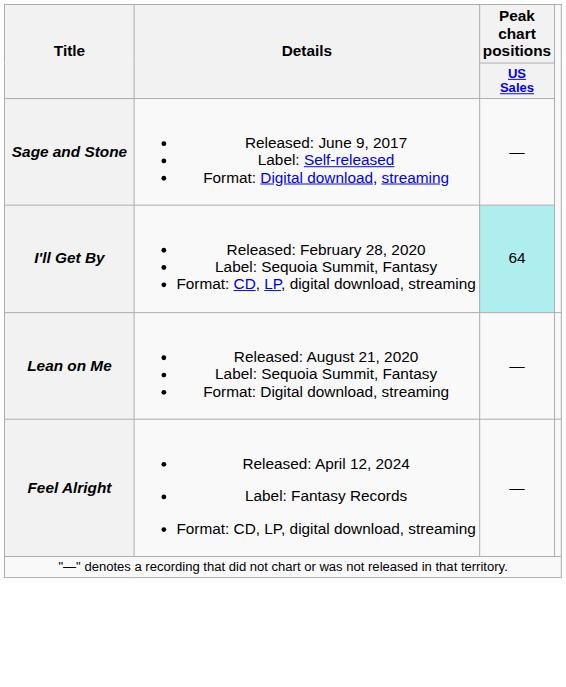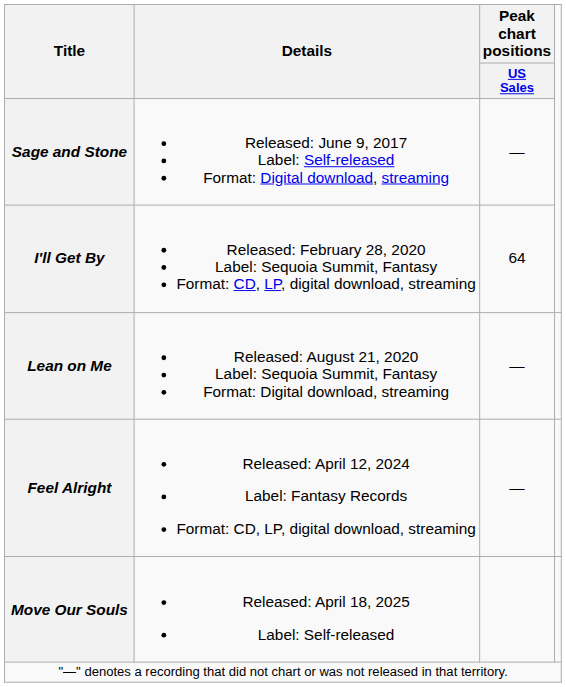I'll Get By | Peak chart positions / US Sales: paleturquoise background -> no background
+ row: Move Our Souls | Released: April 18, 2025 Label: Self-released
